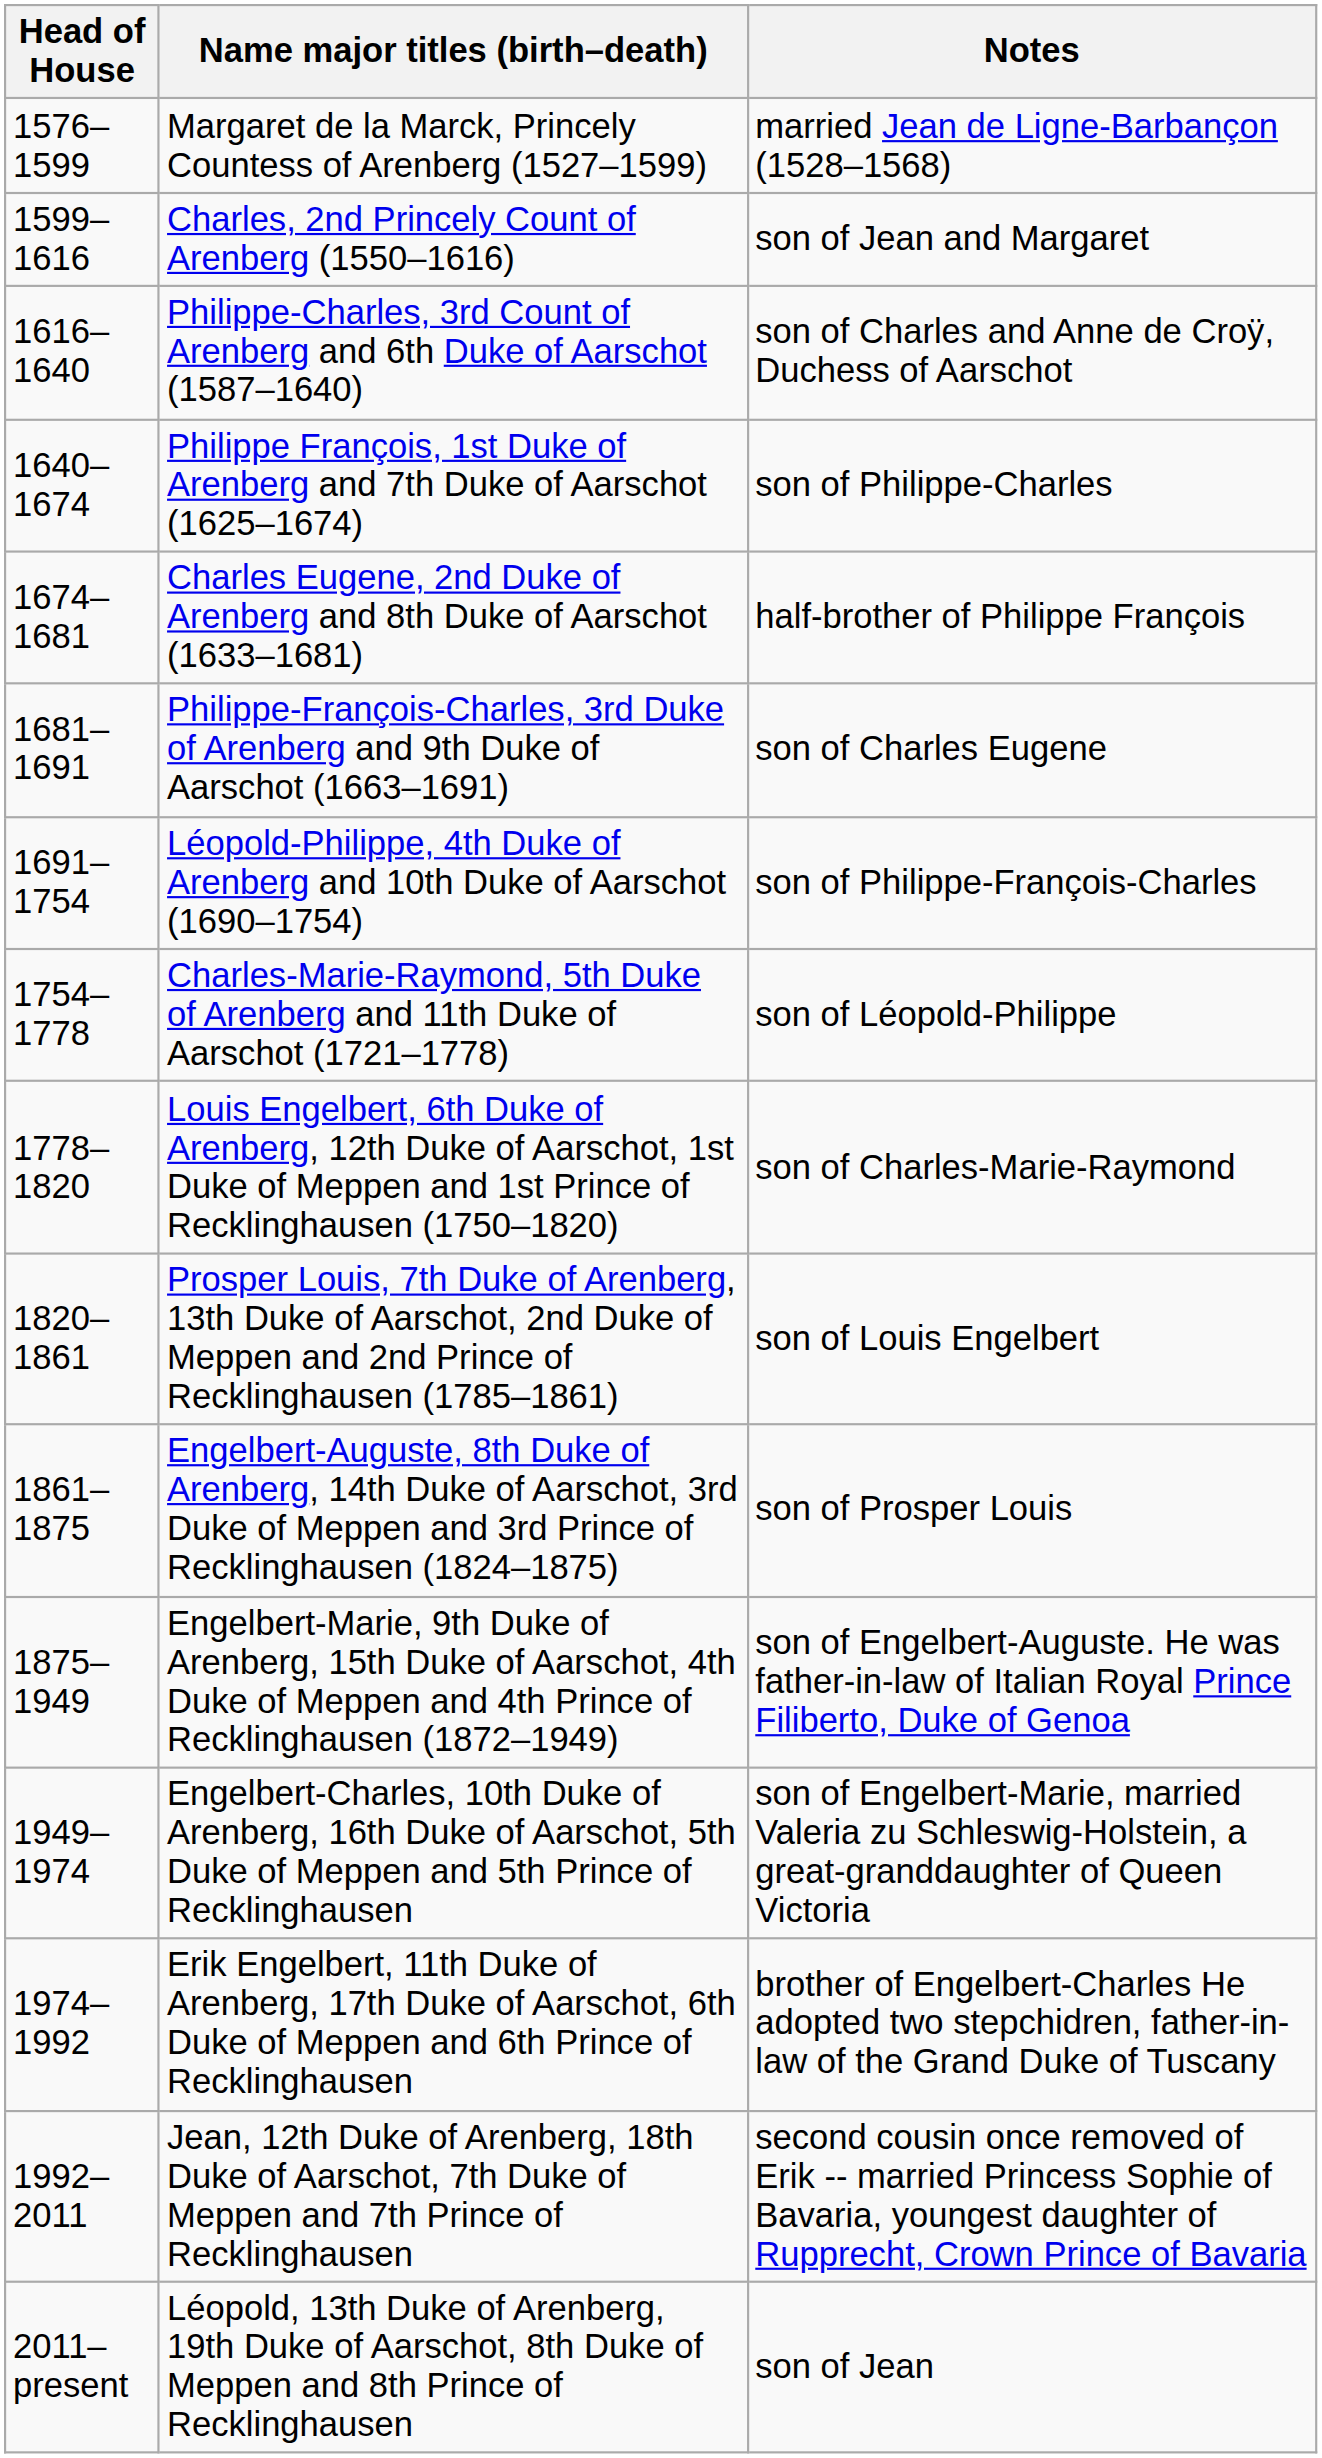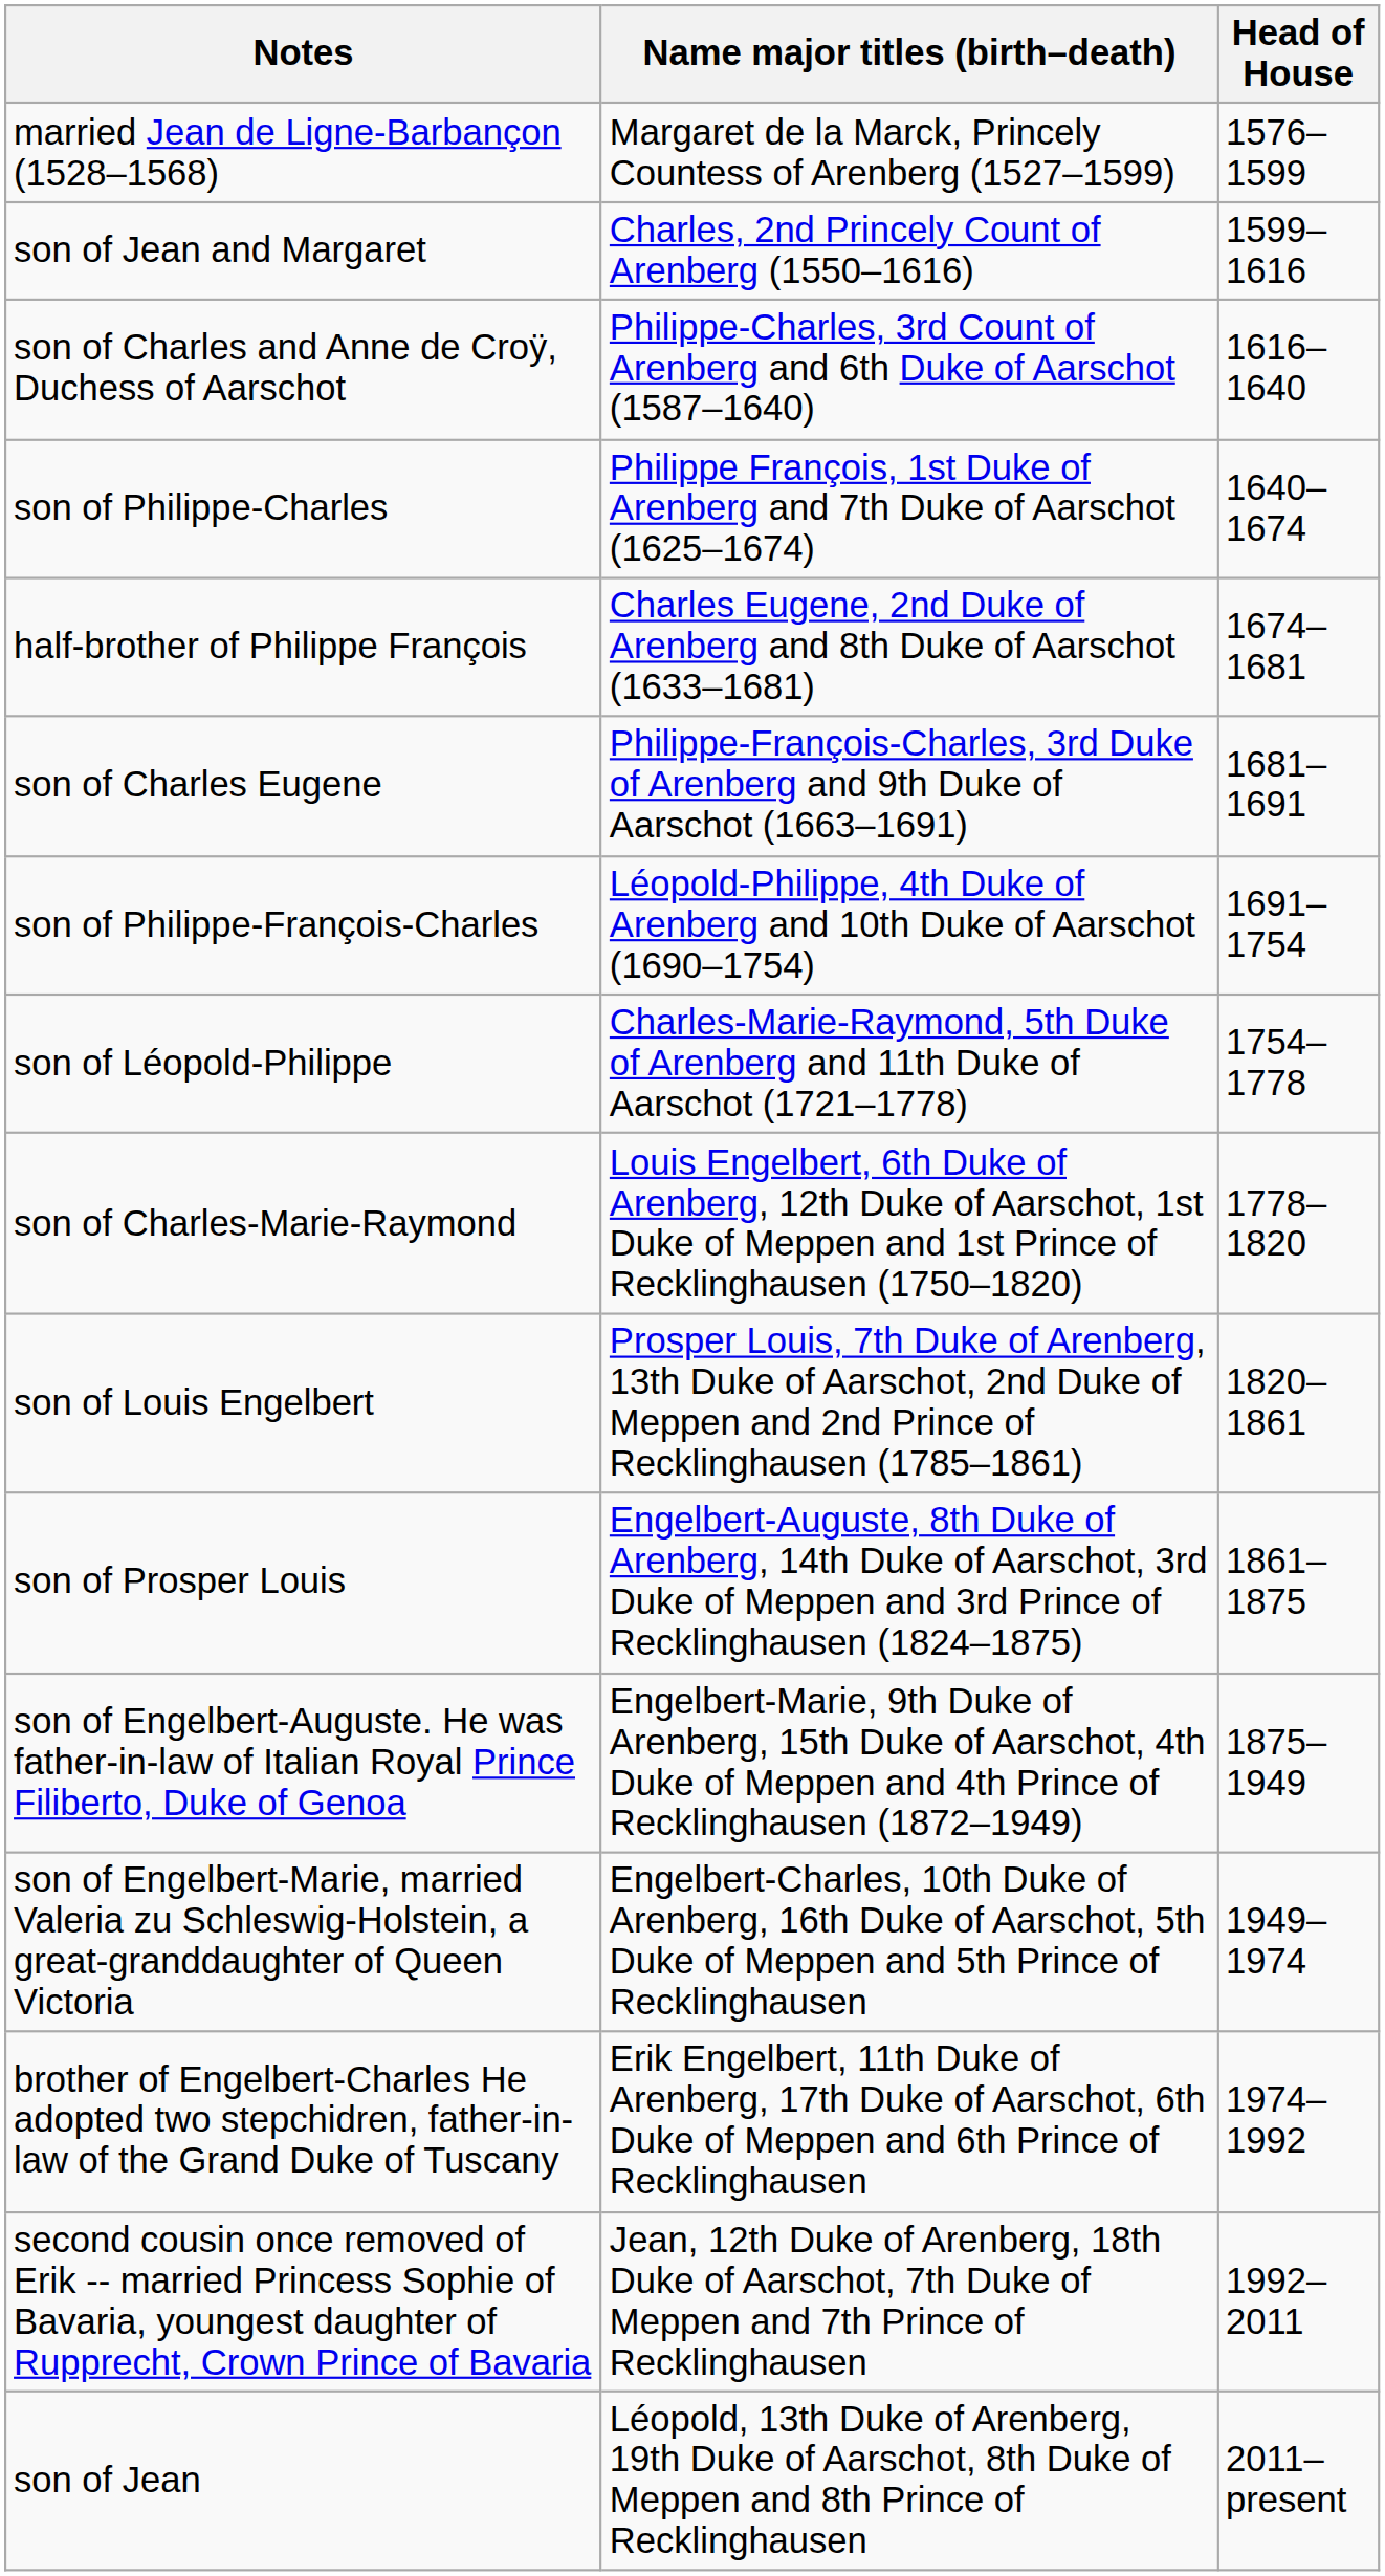columns swapped: Head of House <-> Notes
